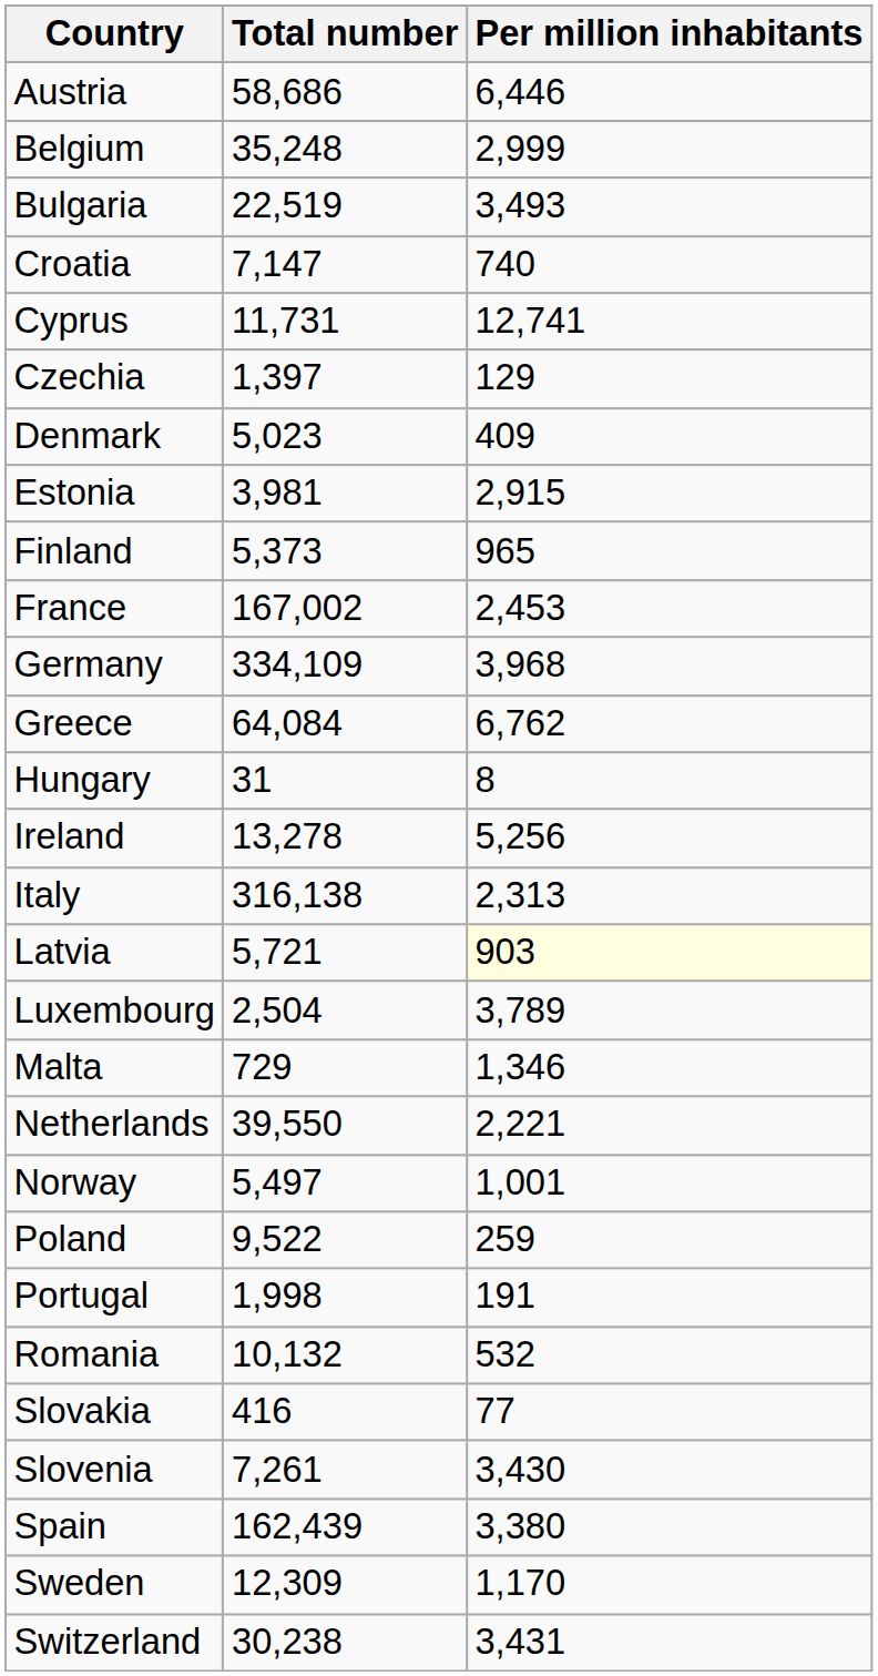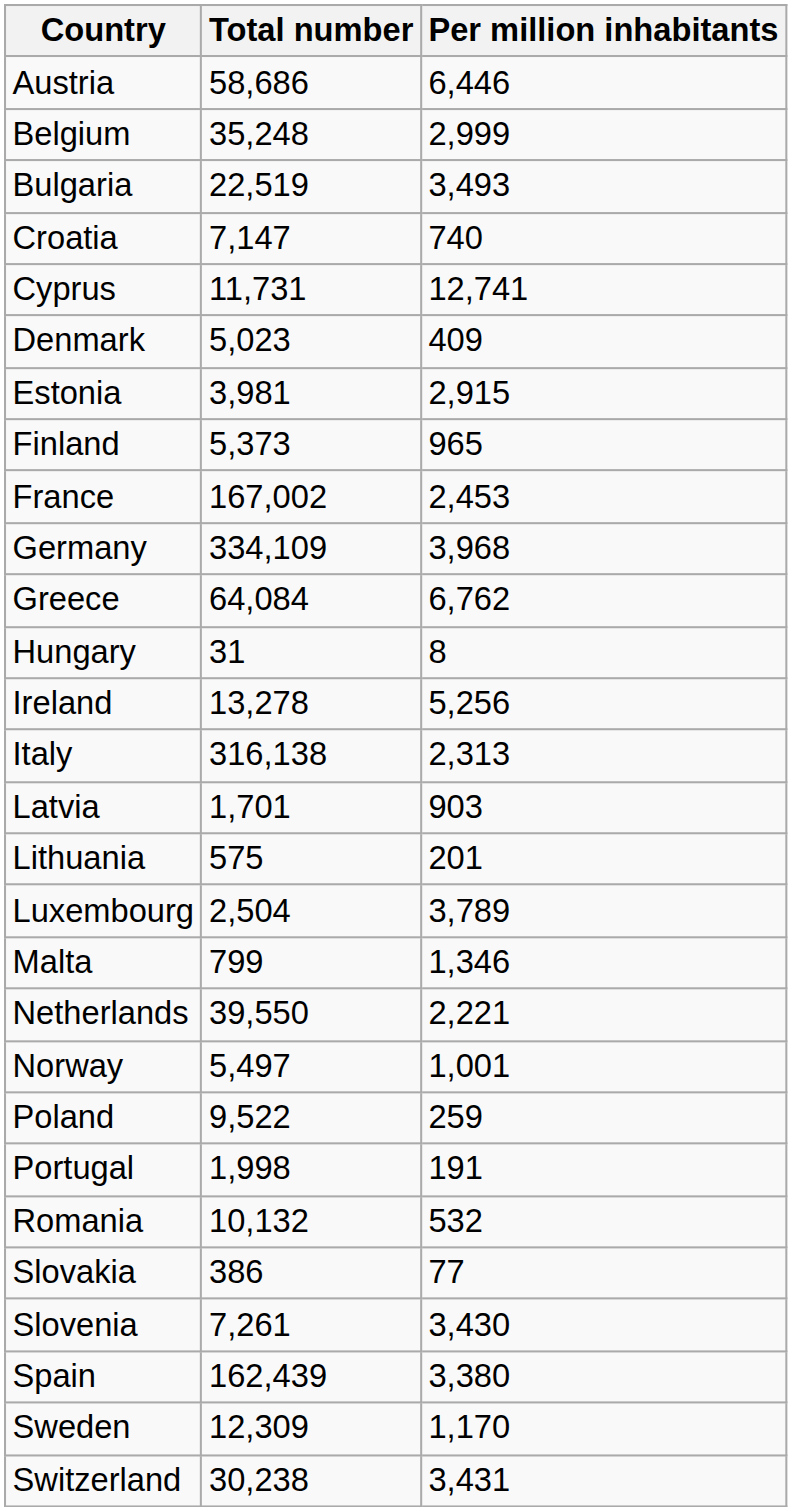- row: Czechia | 1,397 | 129
Latvia | Total number: 5,721 -> 1,701
Latvia | Per million inhabitants: lightyellow background -> no background
+ row: Lithuania | 575 | 201
Malta | Total number: 729 -> 799
Slovakia | Total number: 416 -> 386
